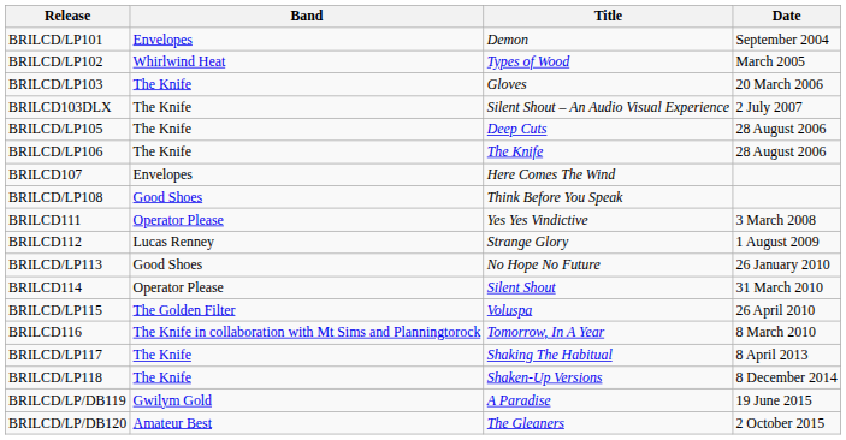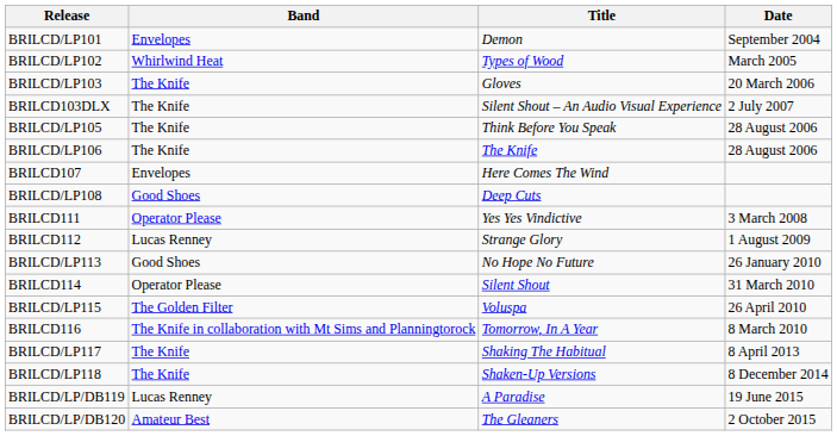BRILCD/LP105 | Title: Deep Cuts -> Think Before You Speak
BRILCD/LP108 | Title: Think Before You Speak -> Deep Cuts
BRILCD/LP/DB119 | Band: Gwilym Gold -> Lucas Renney
